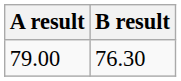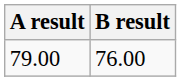79.00 | B result: 76.30 -> 76.00
